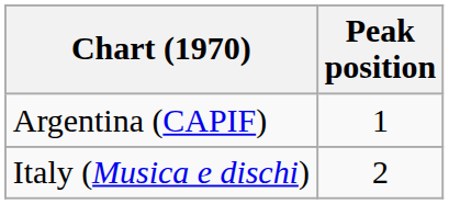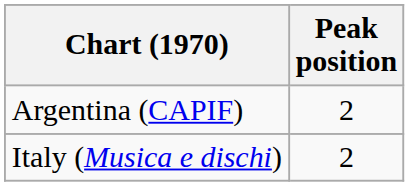Argentina (CAPIF) | Peak position: 1 -> 2
